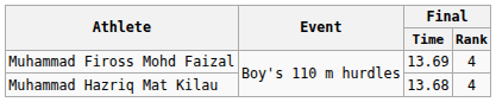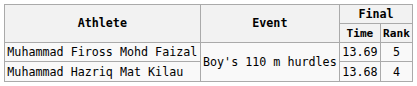Muhammad Fiross Mohd Faizal | Final / Rank: 4 -> 5
